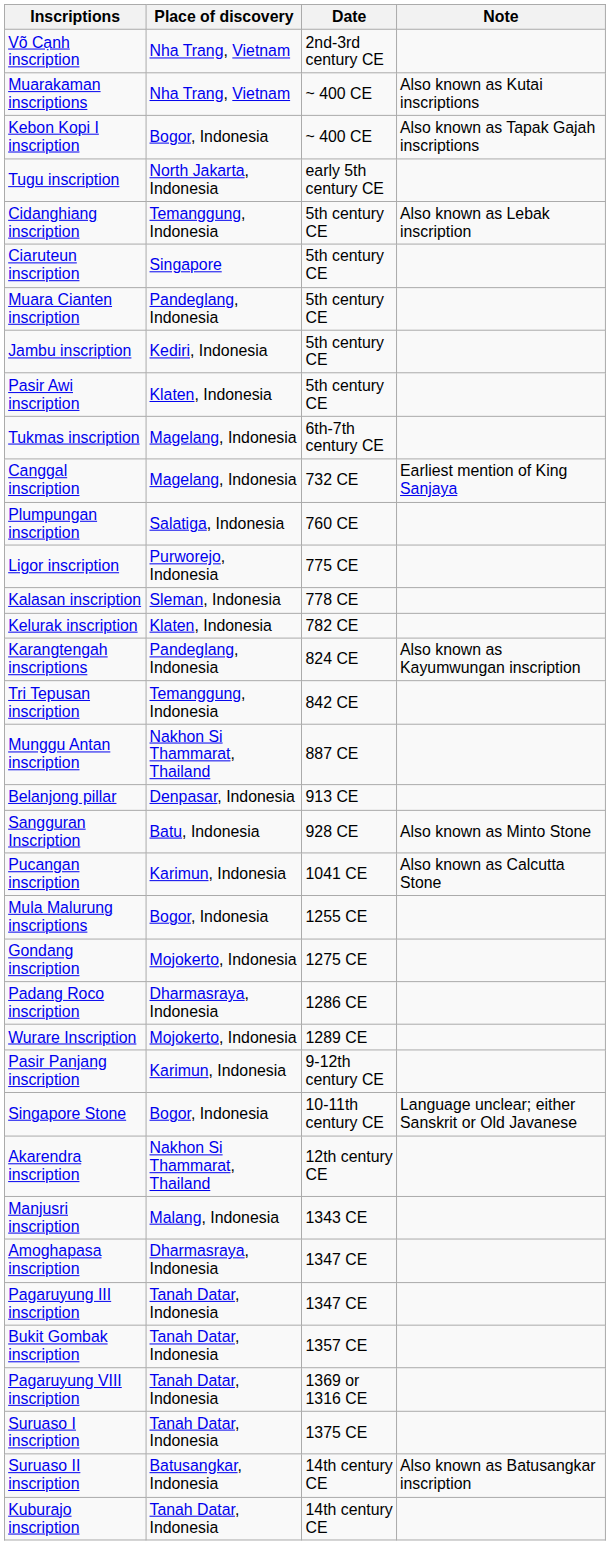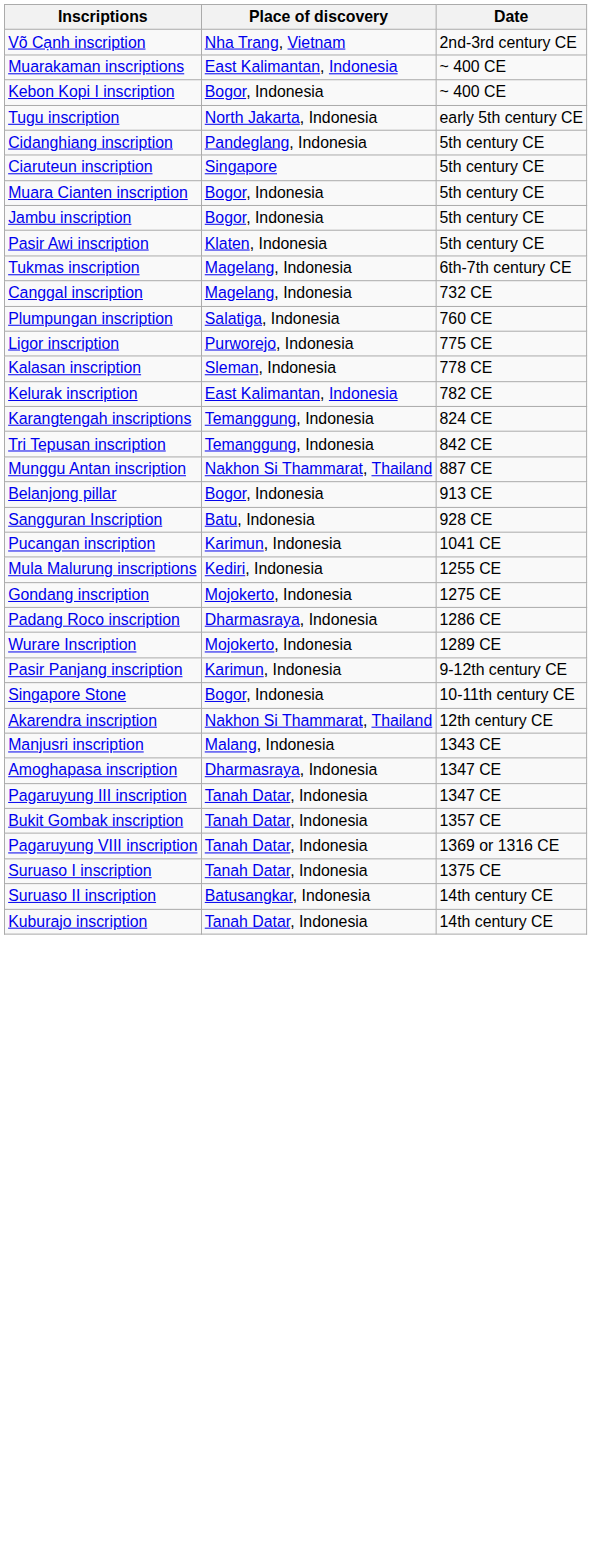- column: Note | Also known as Kutai inscriptions | Also known as Tapak Gajah inscriptions | Also known as Lebak inscription | Earliest mention of King Sanjaya | Also known as Kayumwungan inscription | Also known as Minto Stone | Also known as Calcutta Stone | Language unclear; either Sanskrit or Old Javanese | Also known as Batusangkar inscription
Muarakaman inscriptions | Place of discovery: Nha Trang, Vietnam -> East Kalimantan, Indonesia
Cidanghiang inscription | Place of discovery: Temanggung, Indonesia -> Pandeglang, Indonesia
Muara Cianten inscription | Place of discovery: Pandeglang, Indonesia -> Bogor, Indonesia
Jambu inscription | Place of discovery: Kediri, Indonesia -> Bogor, Indonesia
Kelurak inscription | Place of discovery: Klaten, Indonesia -> East Kalimantan, Indonesia
Karangtengah inscriptions | Place of discovery: Pandeglang, Indonesia -> Temanggung, Indonesia
Belanjong pillar | Place of discovery: Denpasar, Indonesia -> Bogor, Indonesia
Mula Malurung inscriptions | Place of discovery: Bogor, Indonesia -> Kediri, Indonesia
